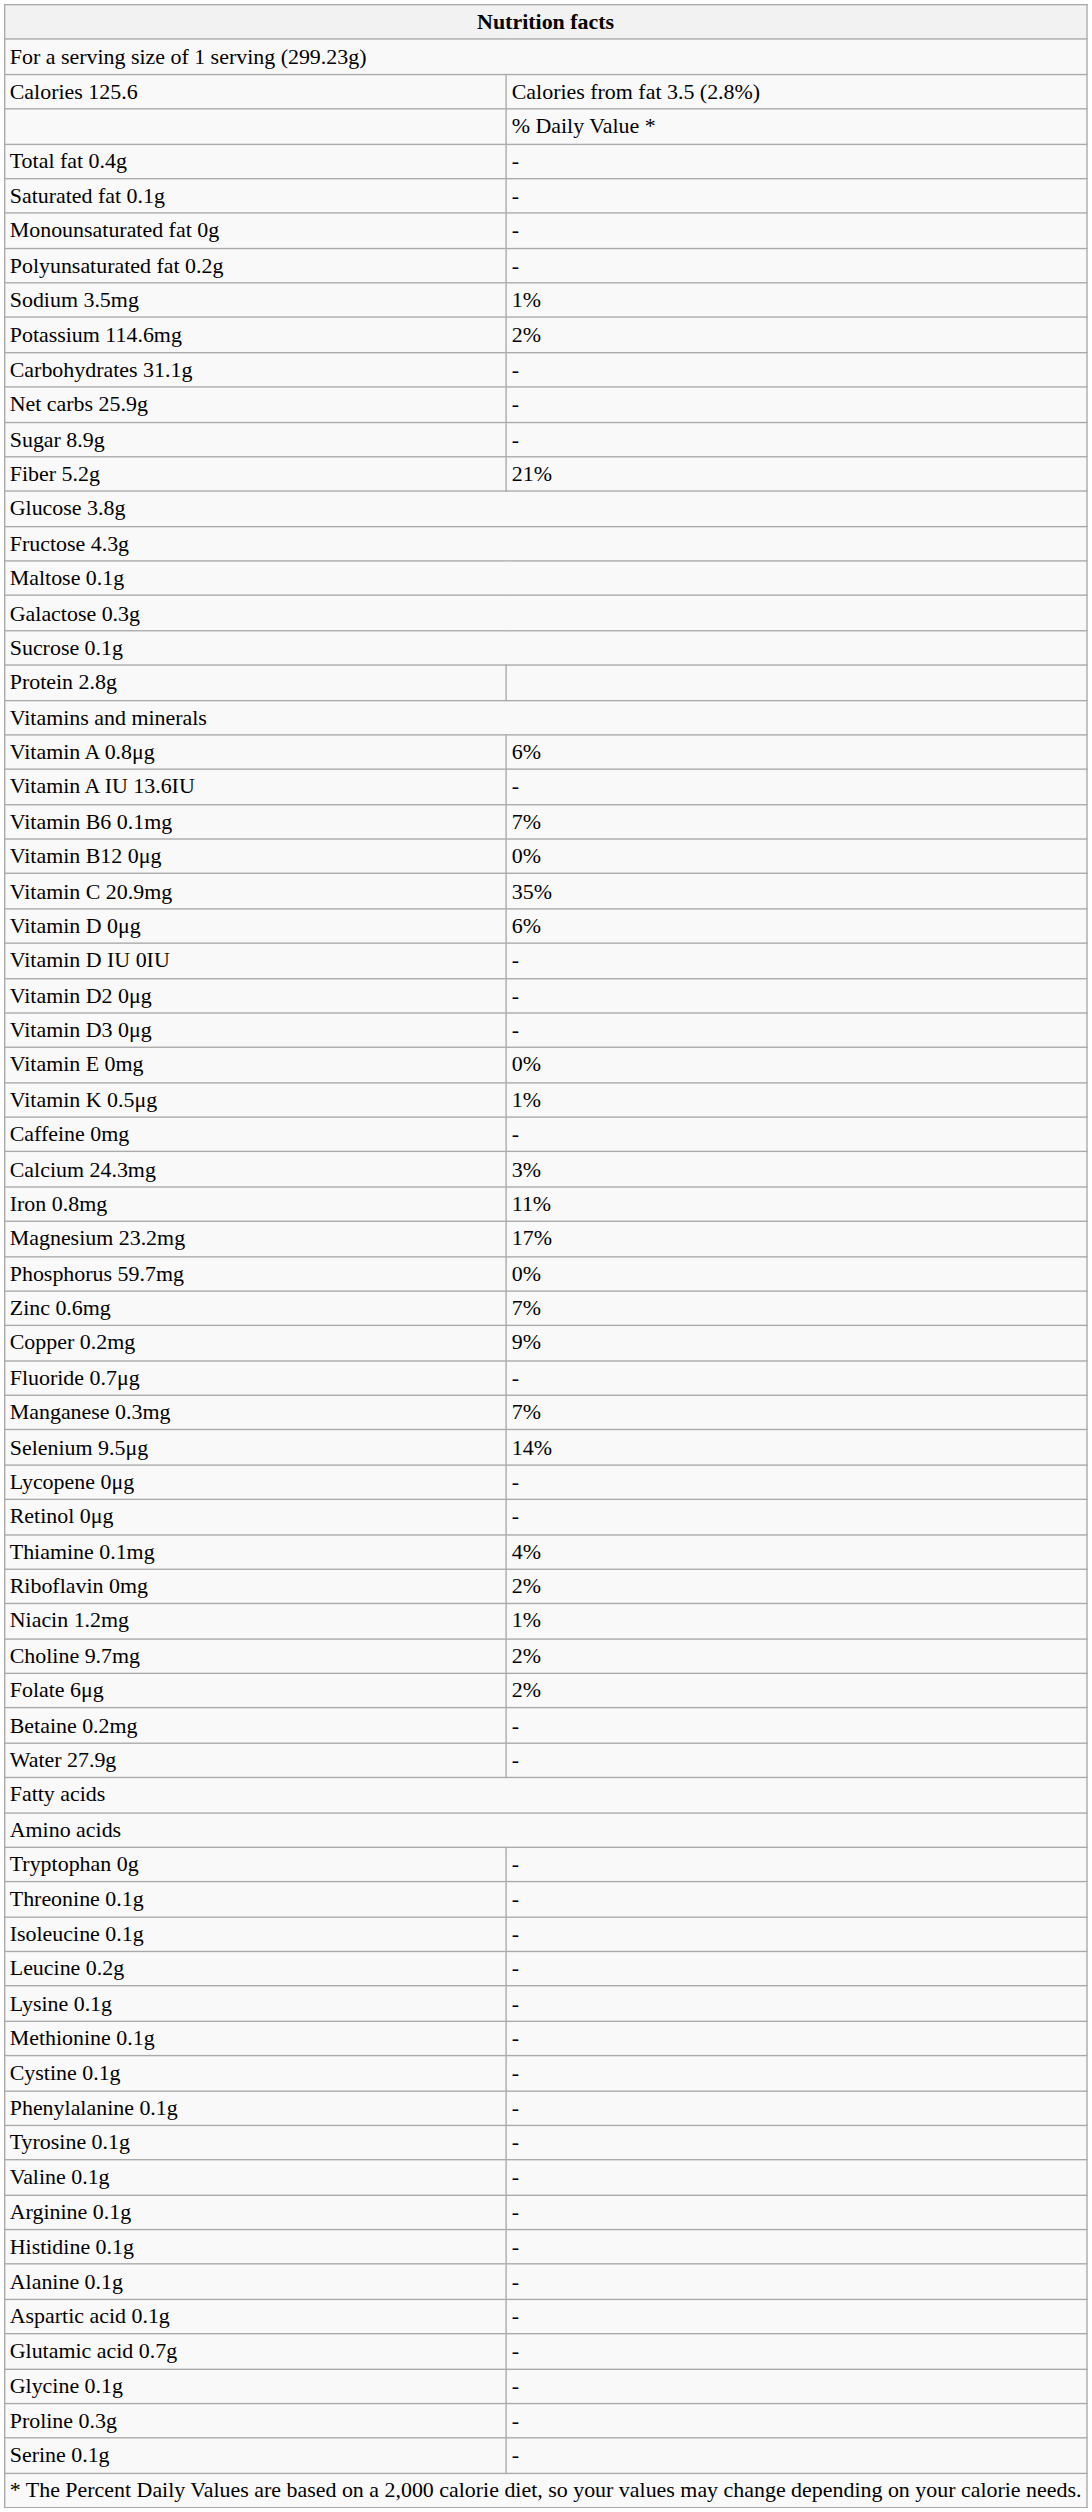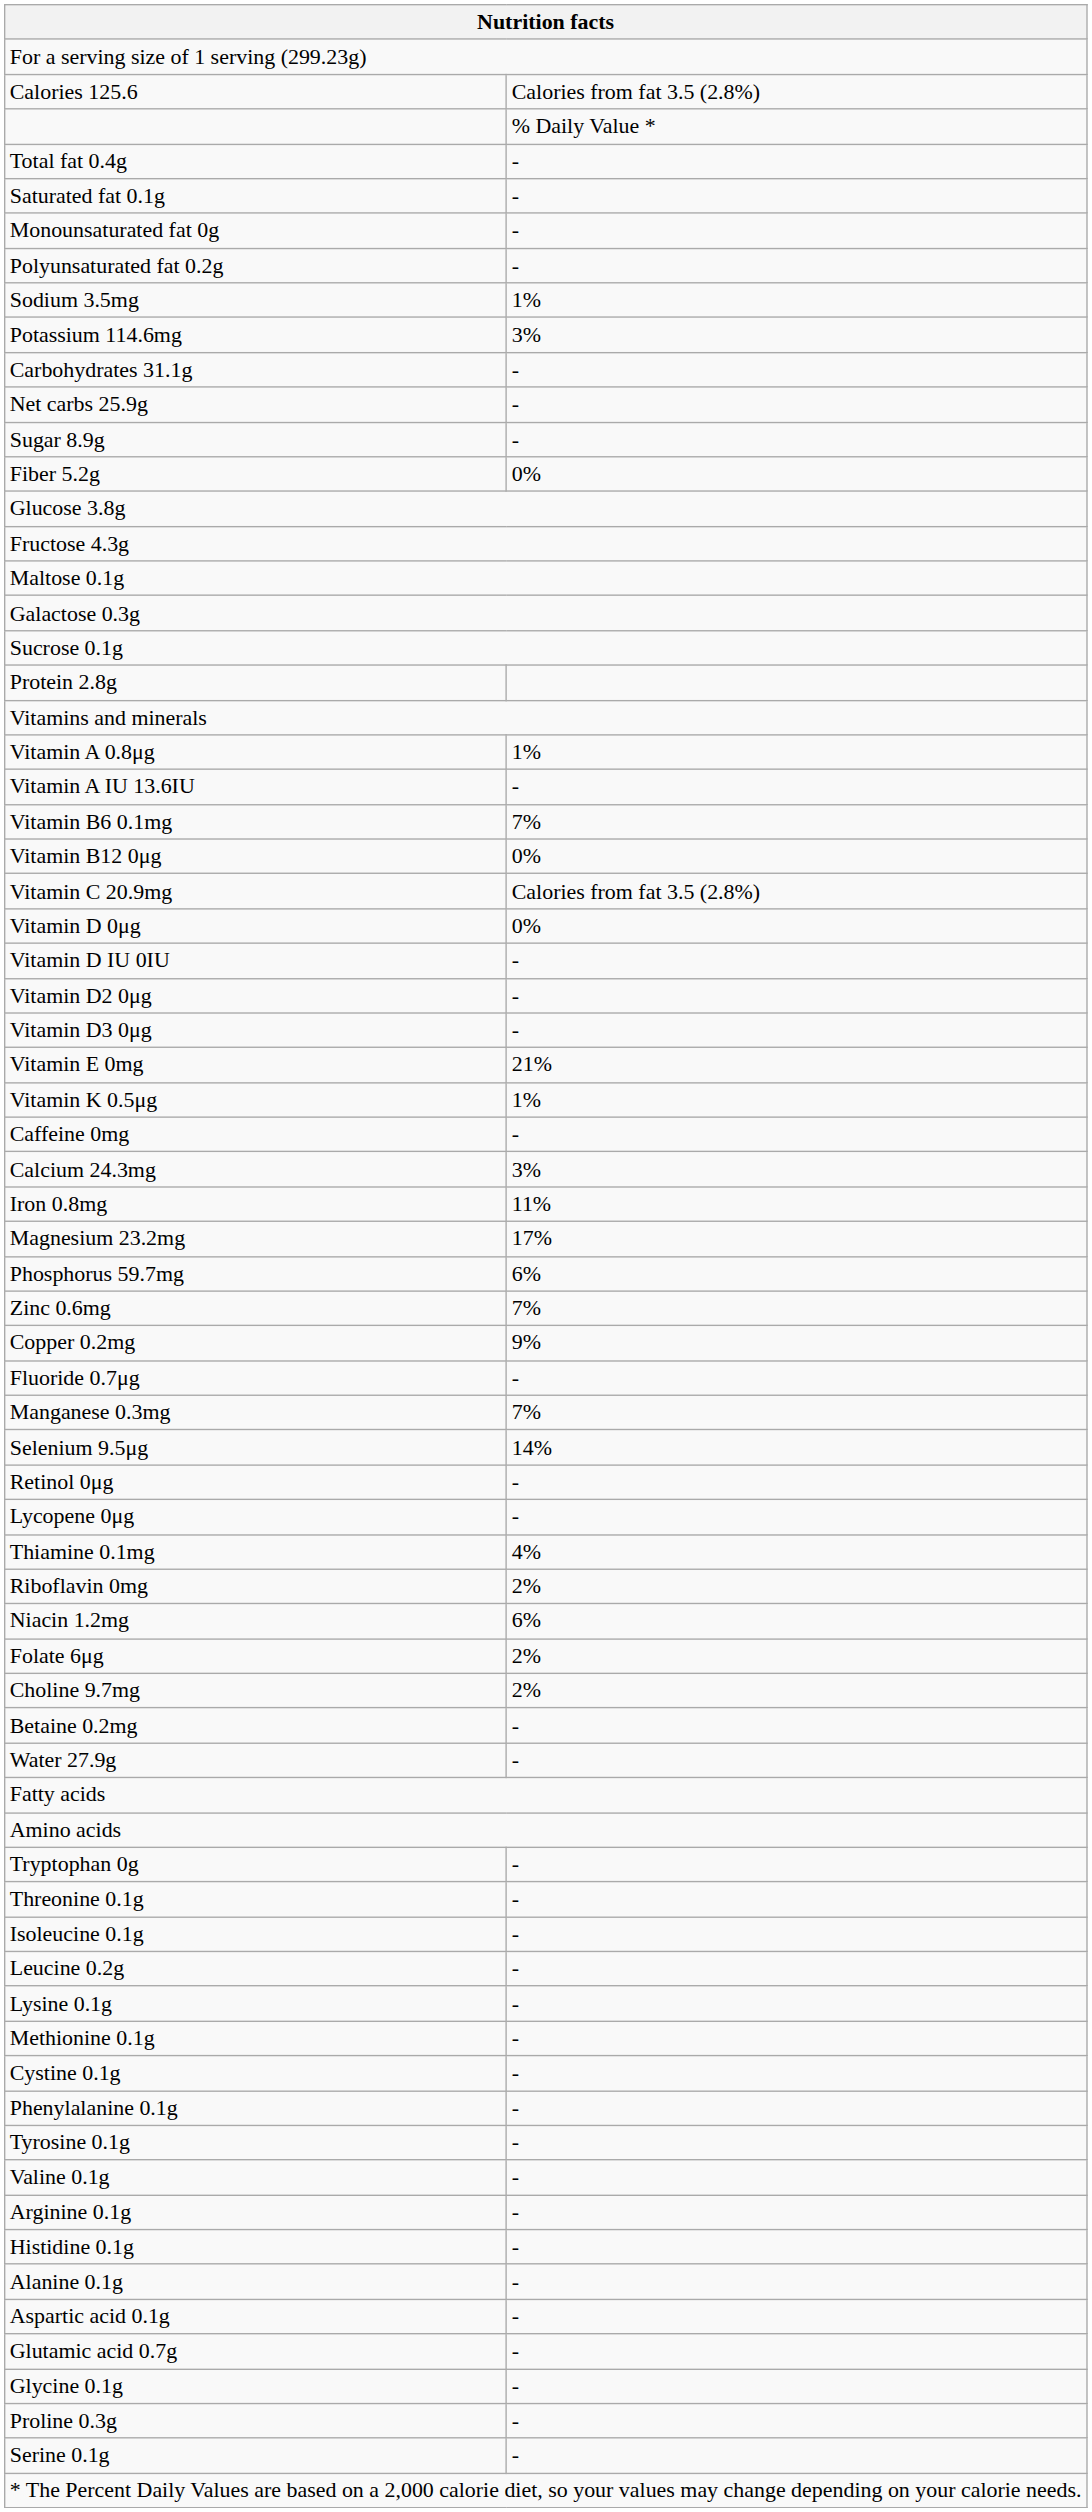Potassium 114.6mg | column 2: 2% -> 3%
Fiber 5.2g | column 2: 21% -> 0%
Vitamin A 0.8μg | column 2: 6% -> 1%
Vitamin C 20.9mg | column 2: 35% -> Calories from fat 3.5 (2.8%)
Vitamin D 0μg | column 2: 6% -> 0%
Vitamin E 0mg | column 2: 0% -> 21%
Phosphorus 59.7mg | column 2: 0% -> 6%
rows swapped: Retinol 0μg <-> Lycopene 0μg
Niacin 1.2mg | column 2: 1% -> 6%
rows swapped: Folate 6μg <-> Choline 9.7mg
